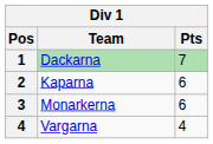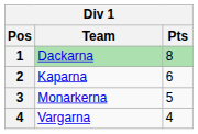Dackarna | Pts: 7 -> 8
Monarkerna | Pts: 6 -> 5
